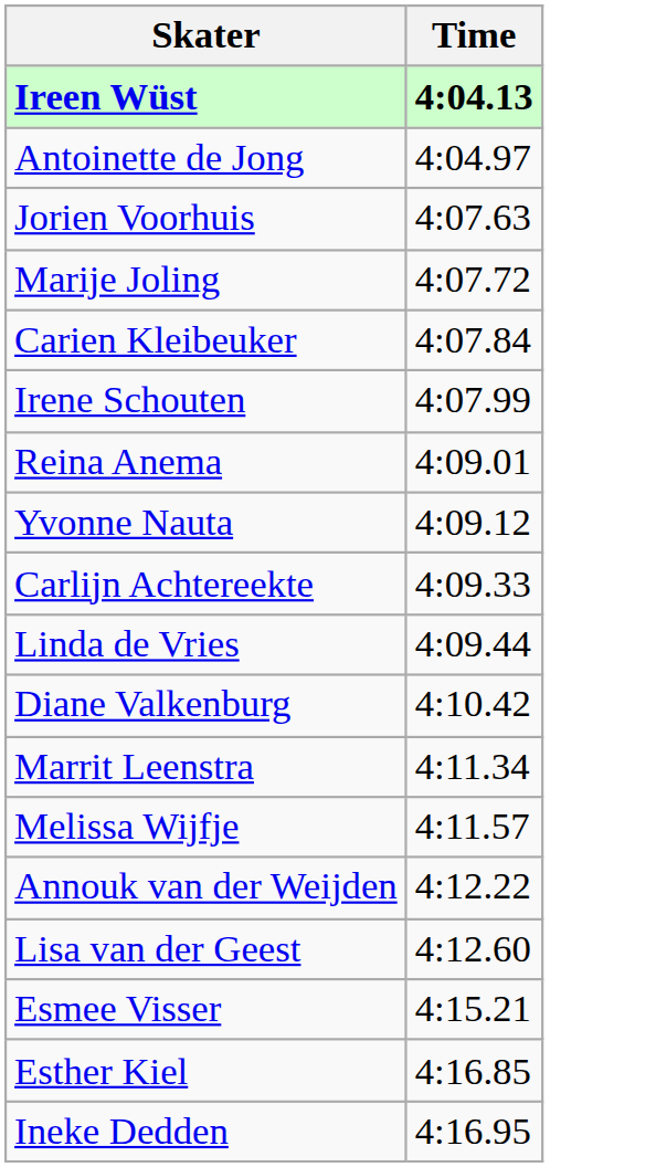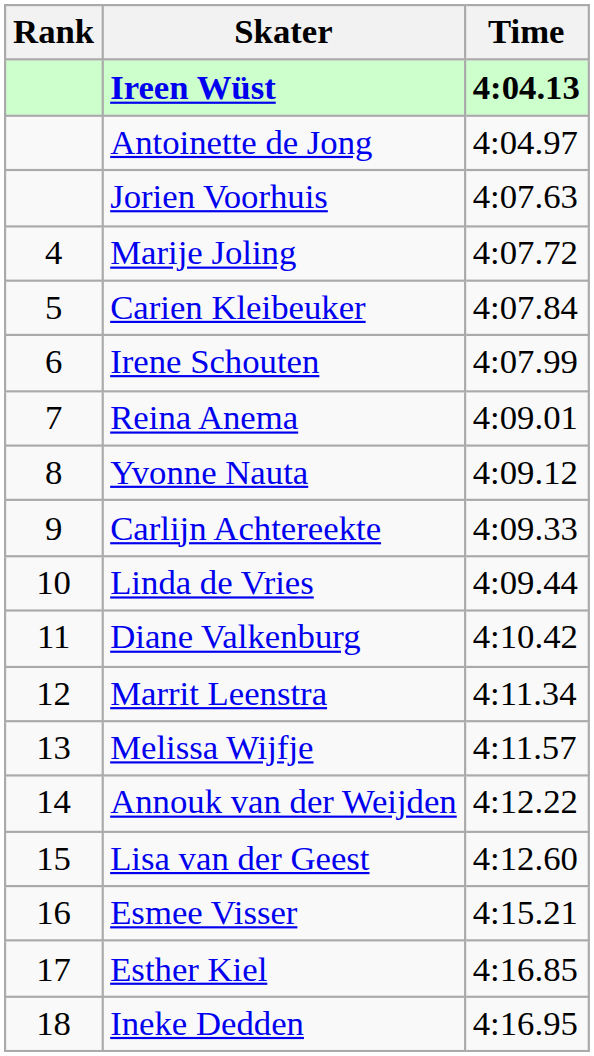+ column: Rank | 4 | 5 | 6 | 7 | 8 | 9 | 10 | 11 | 12 | 13 | 14 | 15 | 16 | 17 | 18
